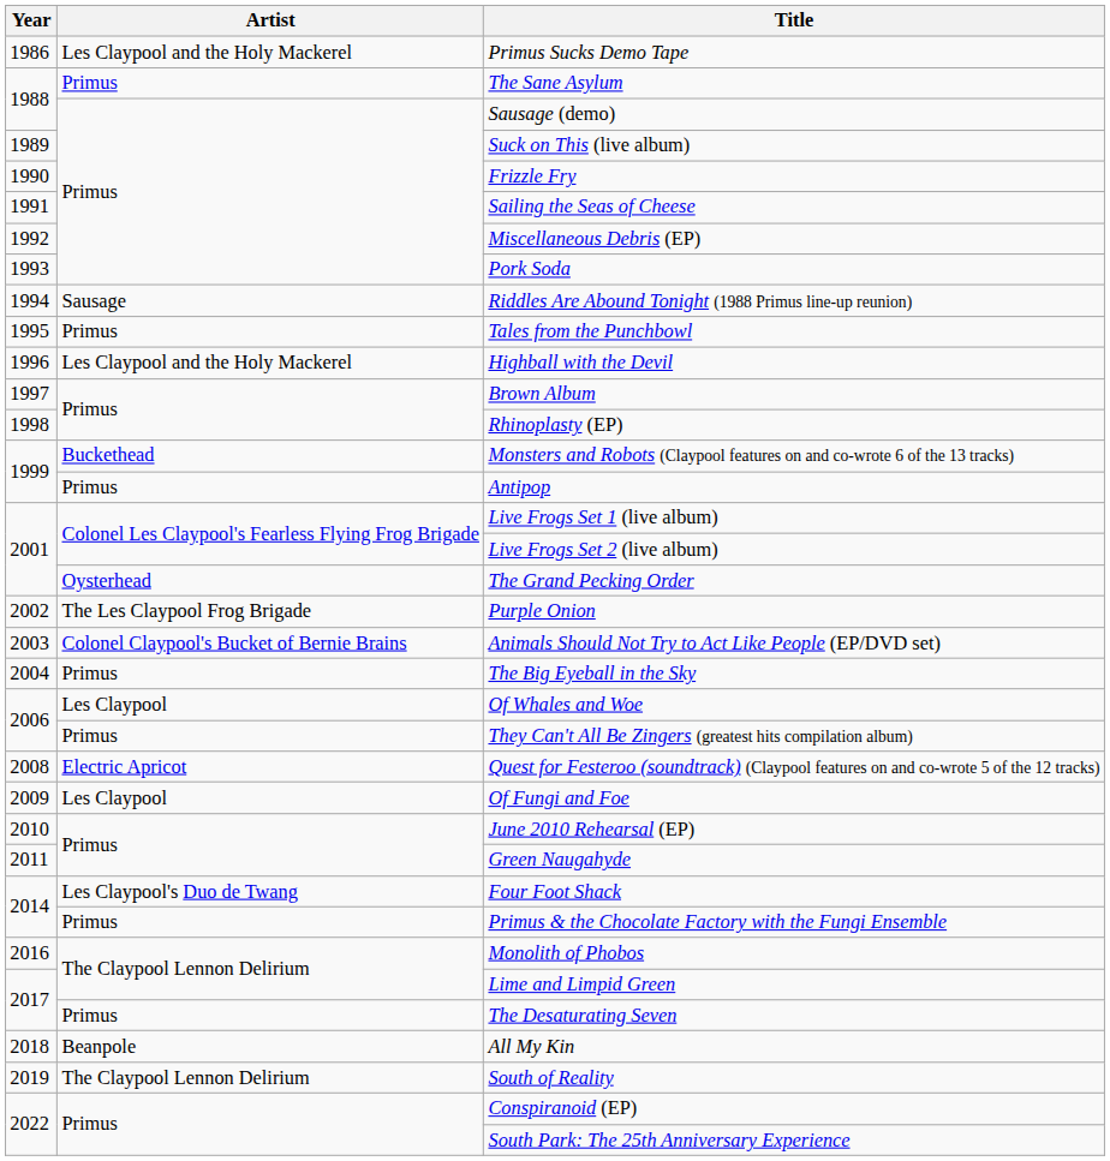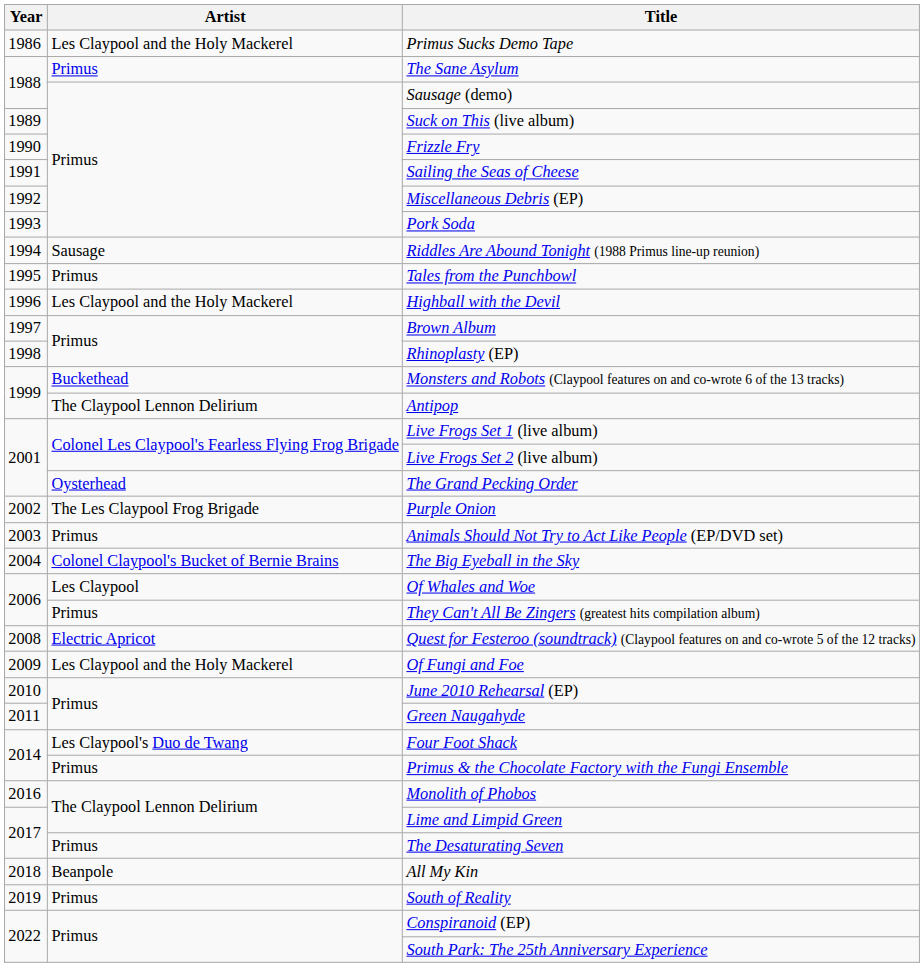Antipop | Artist: Primus -> The Claypool Lennon Delirium
Animals Should Not Try to Act Like People (EP/DVD set) | Artist: Colonel Claypool's Bucket of Bernie Brains -> Primus
The Big Eyeball in the Sky | Artist: Primus -> Colonel Claypool's Bucket of Bernie Brains
Of Fungi and Foe | Artist: Les Claypool -> Les Claypool and the Holy Mackerel
South of Reality | Artist: The Claypool Lennon Delirium -> Primus
